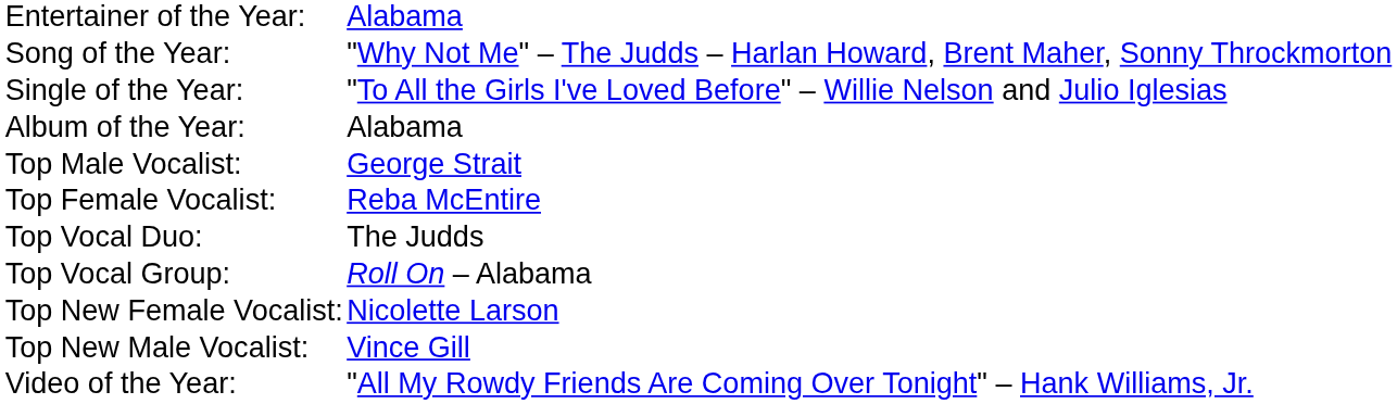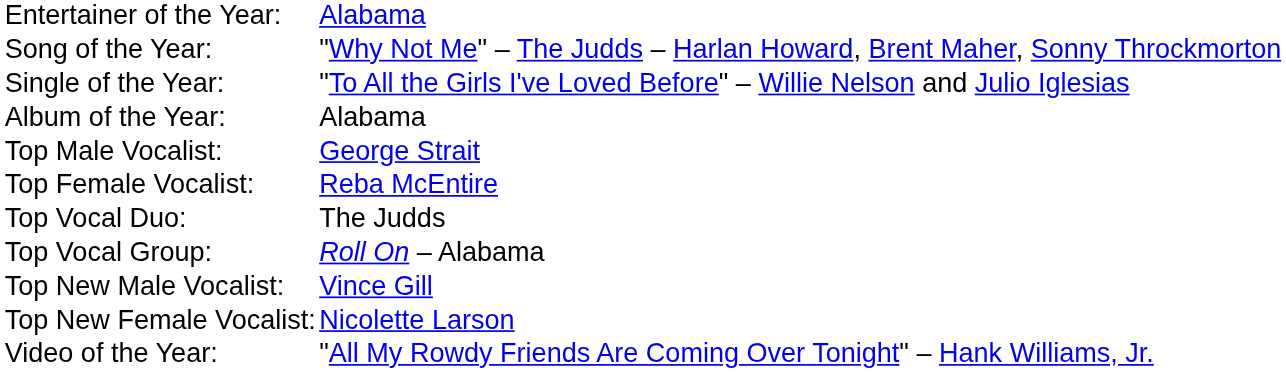rows swapped: Top New Male Vocalist: <-> Top New Female Vocalist:
